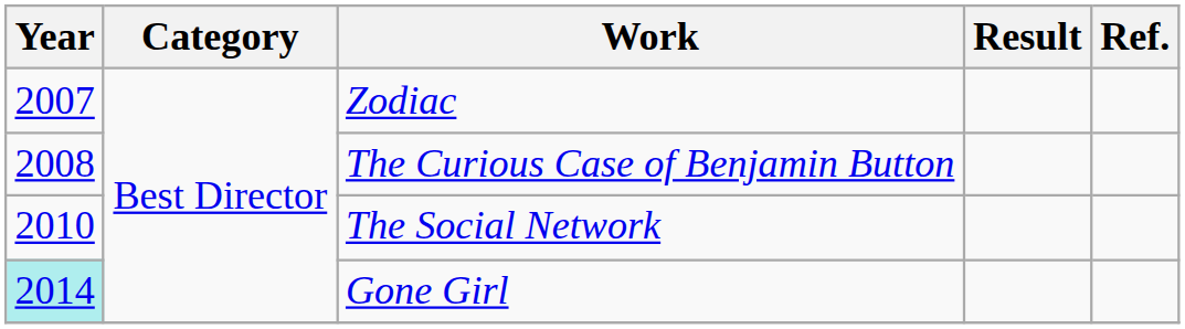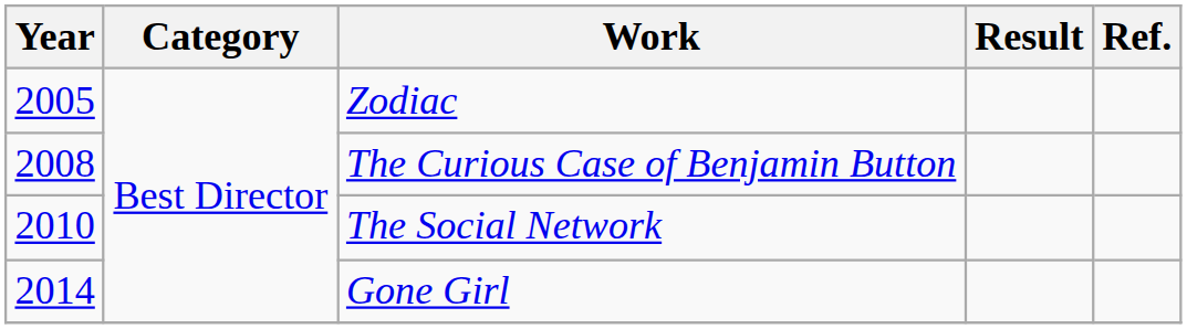Zodiac | Year: 2007 -> 2005
Gone Girl | Year: paleturquoise background -> no background
